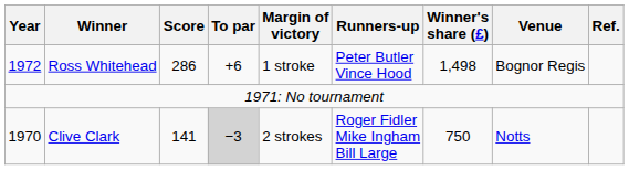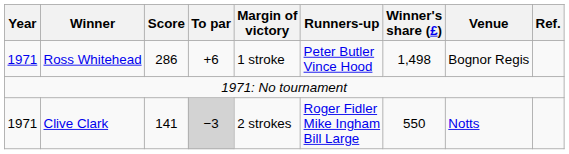Ross Whitehead | Year: 1972 -> 1971
Clive Clark | Year: 1970 -> 1971
Clive Clark | Winner's share (£): 750 -> 550
